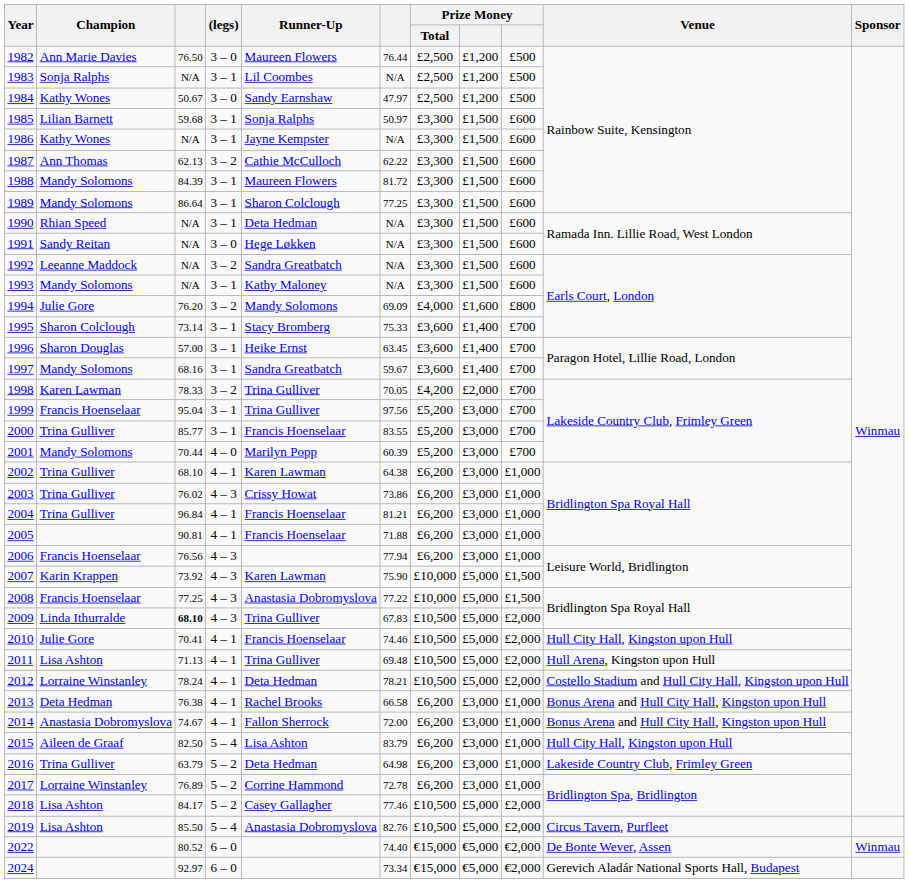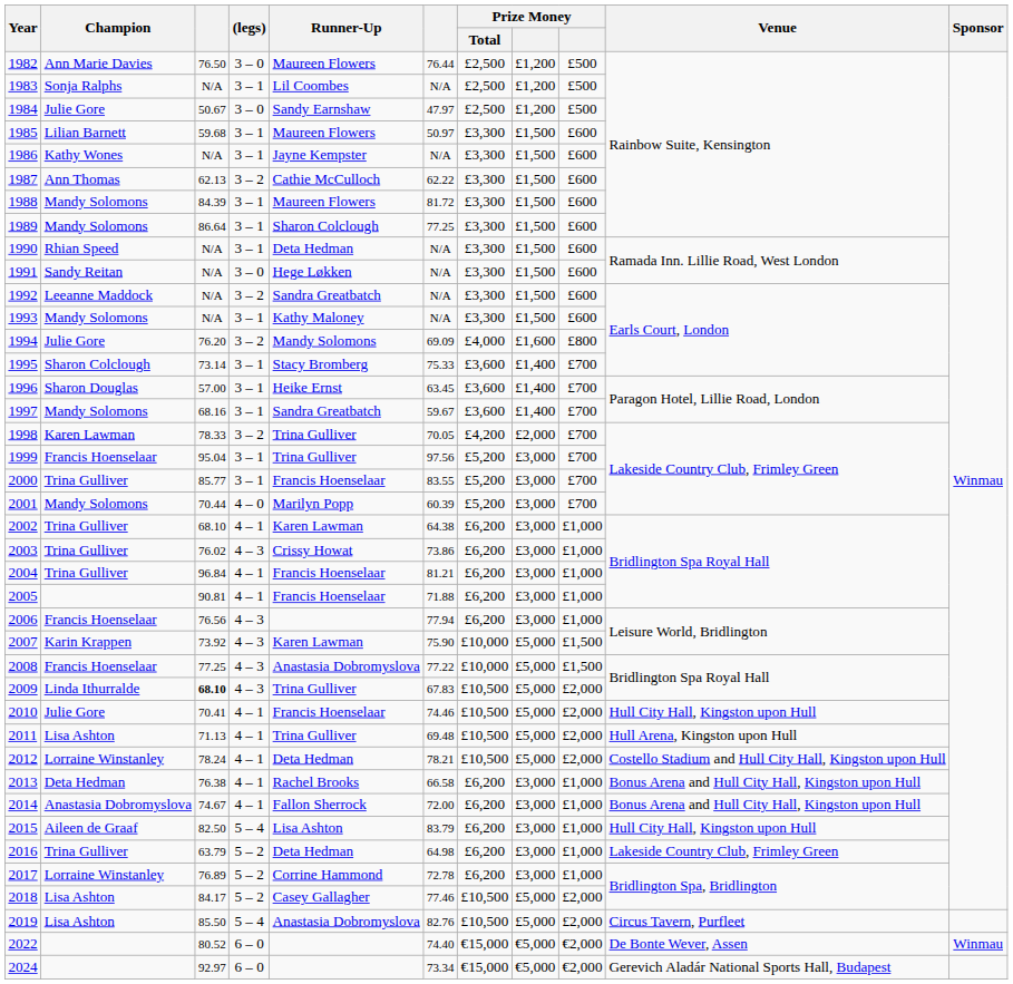1984 | Champion: Kathy Wones -> Julie Gore
1985 | Runner-Up: Sonja Ralphs -> Maureen Flowers
